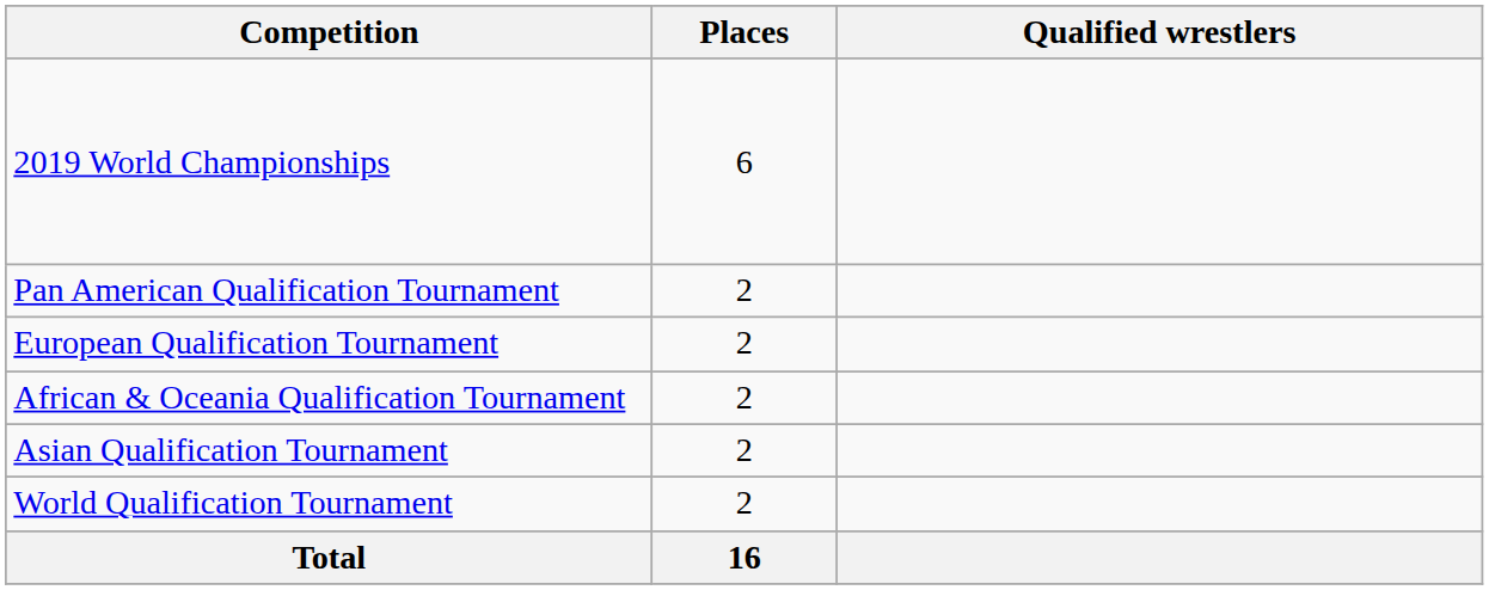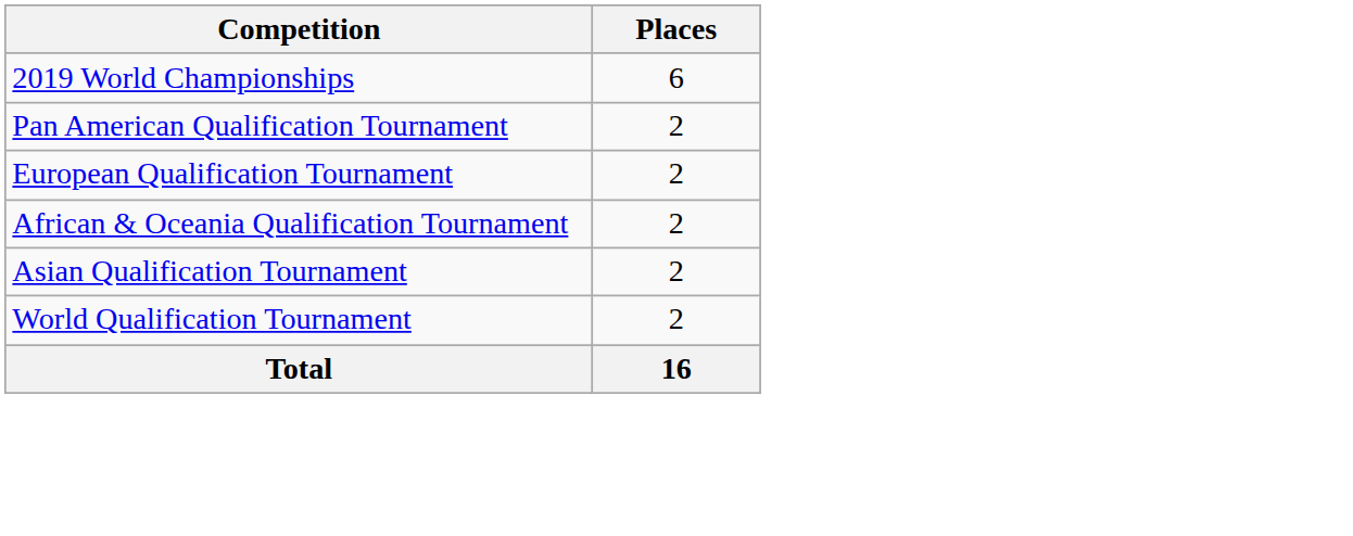- column: Qualified wrestlers
